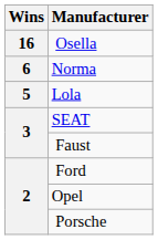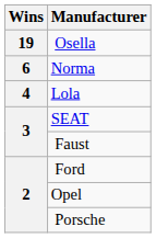Osella | Wins: 16 -> 19
Lola | Wins: 5 -> 4
